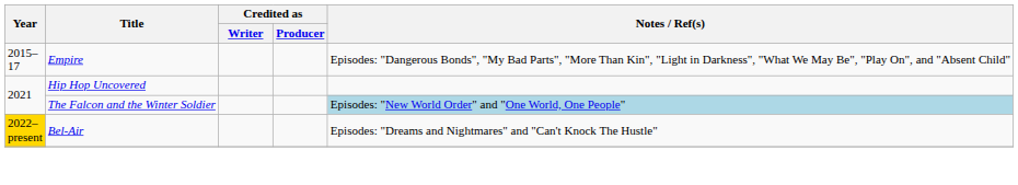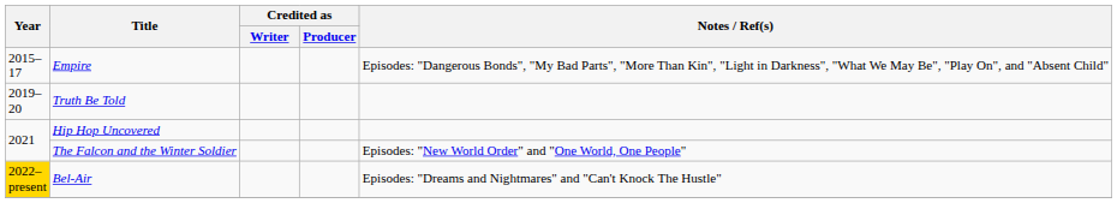+ row: 2019–20 | Truth Be Told
The Falcon and the Winter Soldier | Notes / Ref(s): lightblue background -> no background
